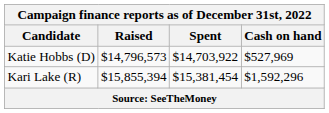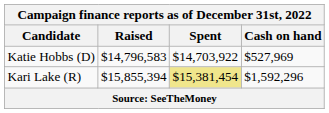Katie Hobbs (D) | Raised: $14,796,573 -> $14,796,583
Kari Lake (R) | Spent: no background -> khaki background
